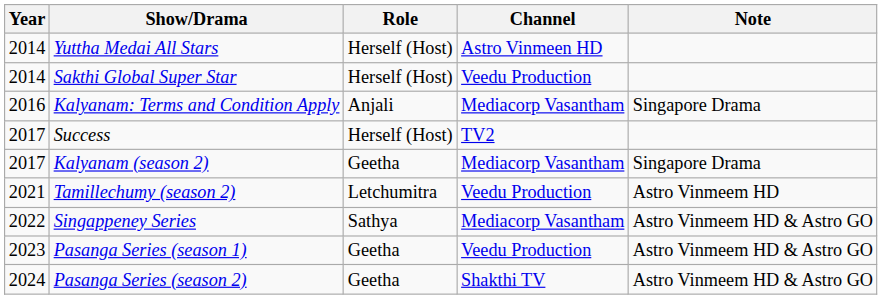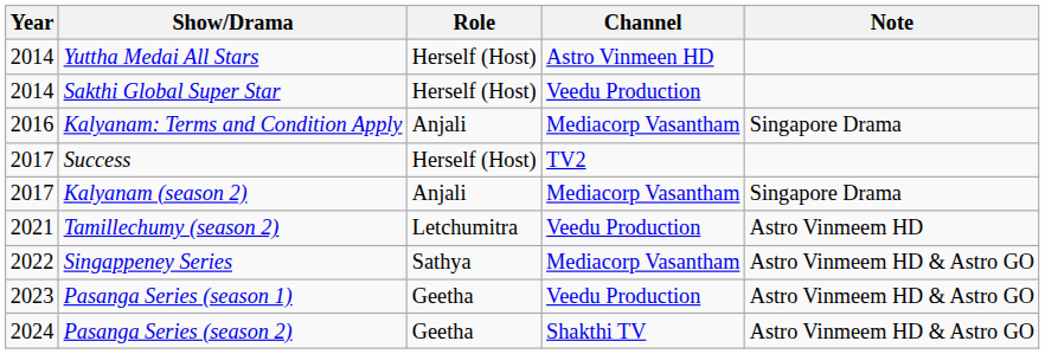Kalyanam (season 2) | Role: Geetha -> Anjali
